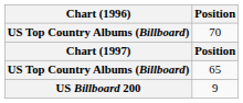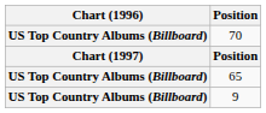9 | Chart (1996): US Billboard 200 -> US Top Country Albums (Billboard)
